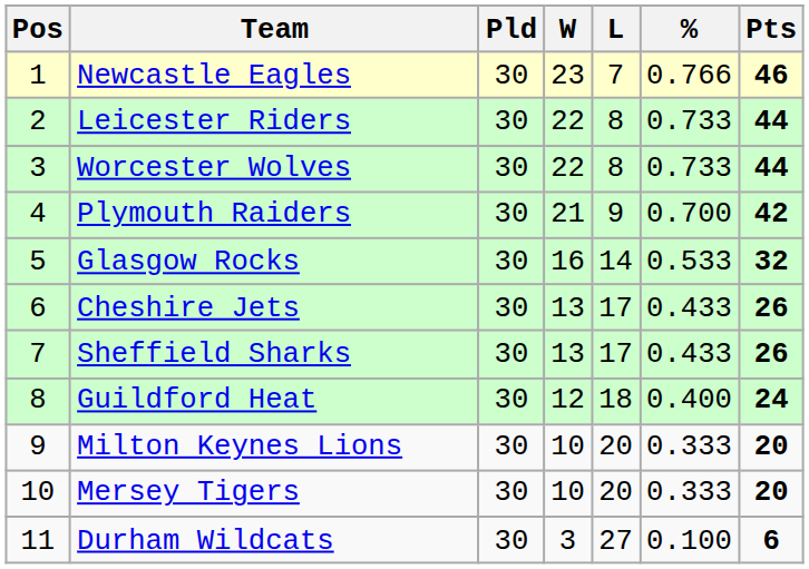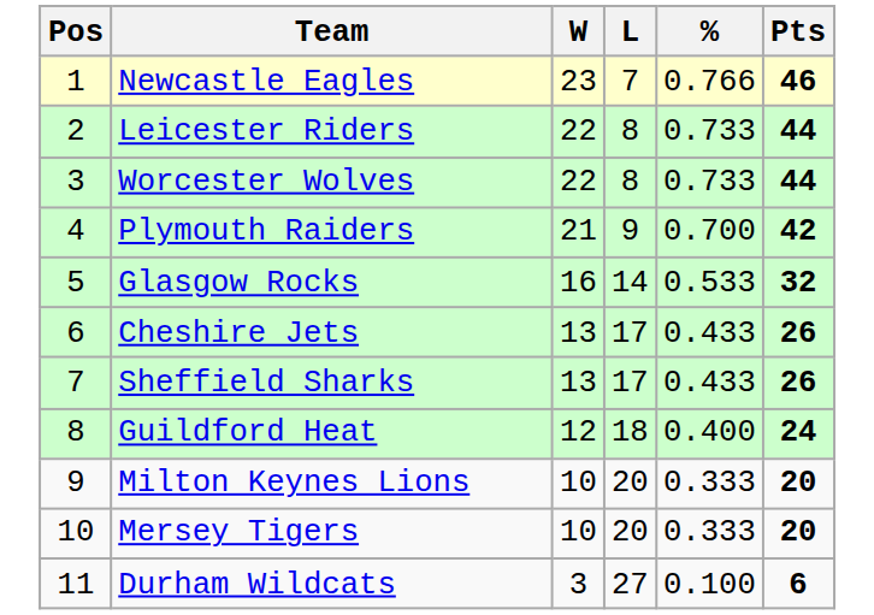- column: Pld | 30 | 30 | 30 | 30 | 30 | 30 | 30 | 30 | 30 | 30 | 30
